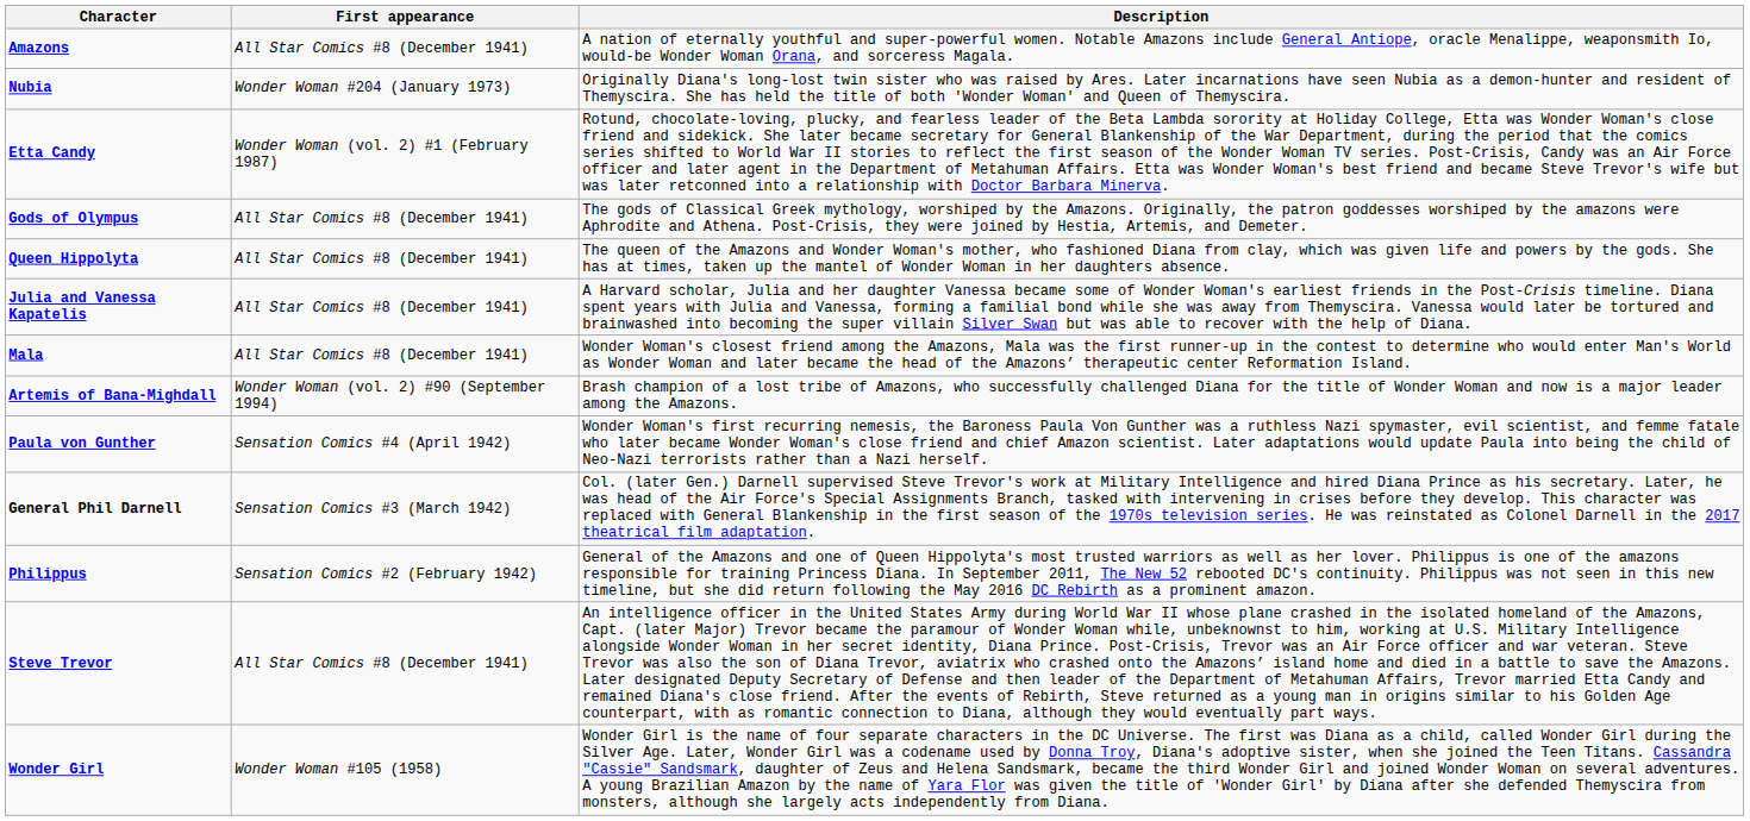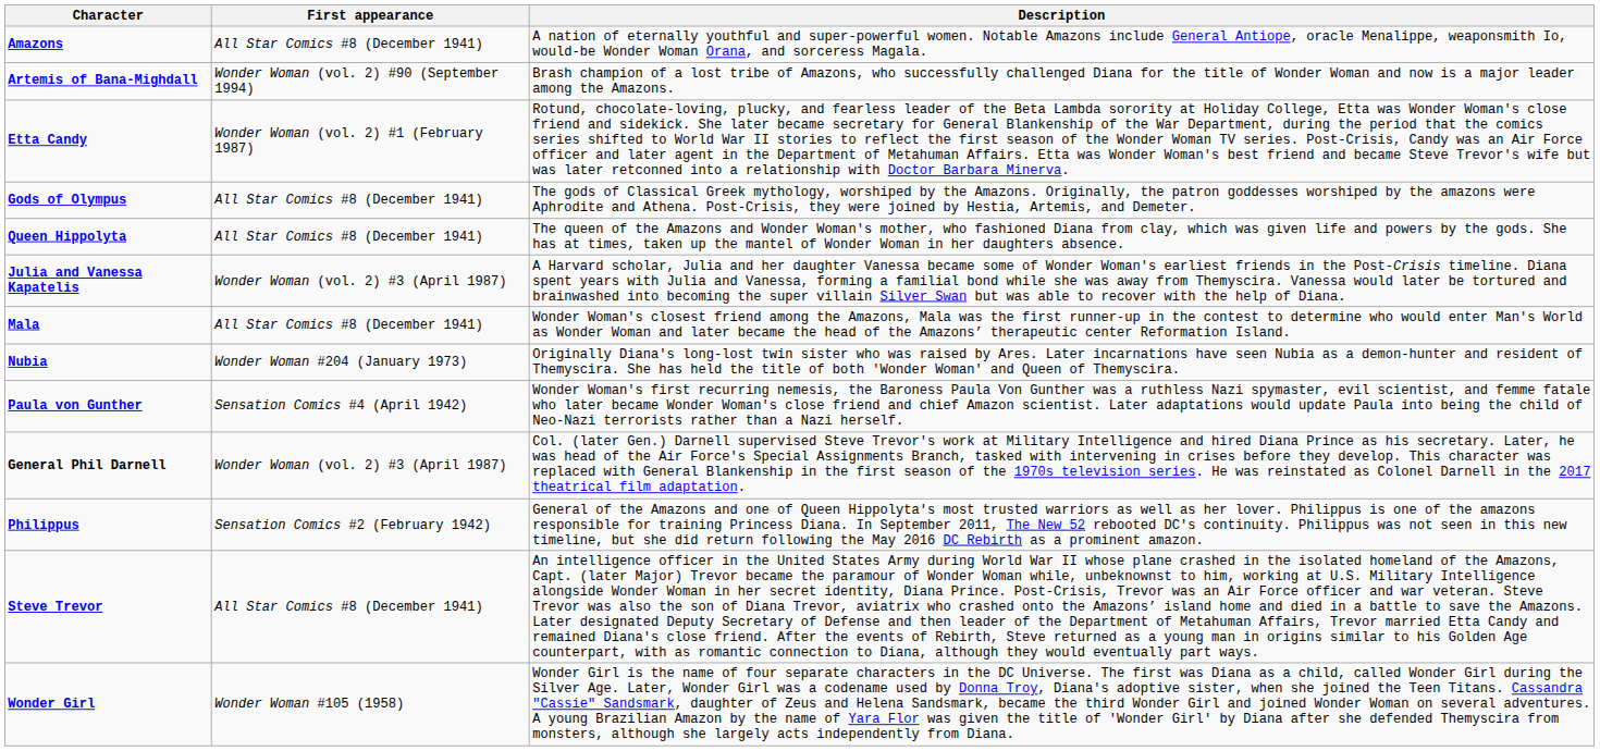rows swapped: Artemis of Bana-Mighdall <-> Nubia
Julia and Vanessa Kapatelis | First appearance: All Star Comics #8 (December 1941) -> Wonder Woman (vol. 2) #3 (April 1987)
General Phil Darnell | First appearance: Sensation Comics #3 (March 1942) -> Wonder Woman (vol. 2) #3 (April 1987)
